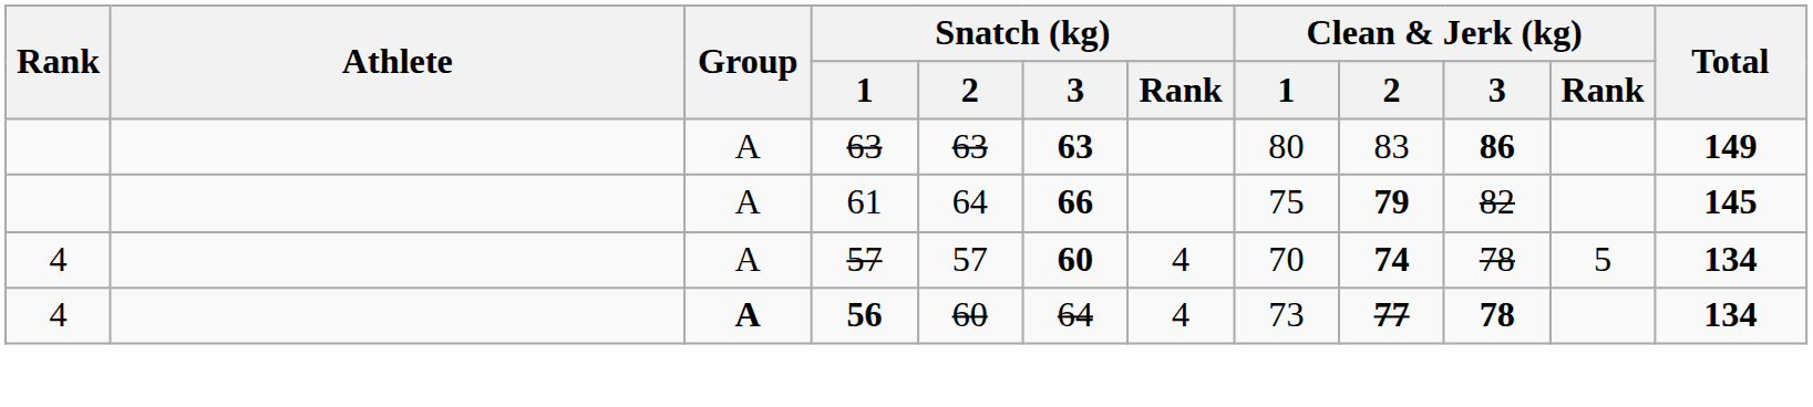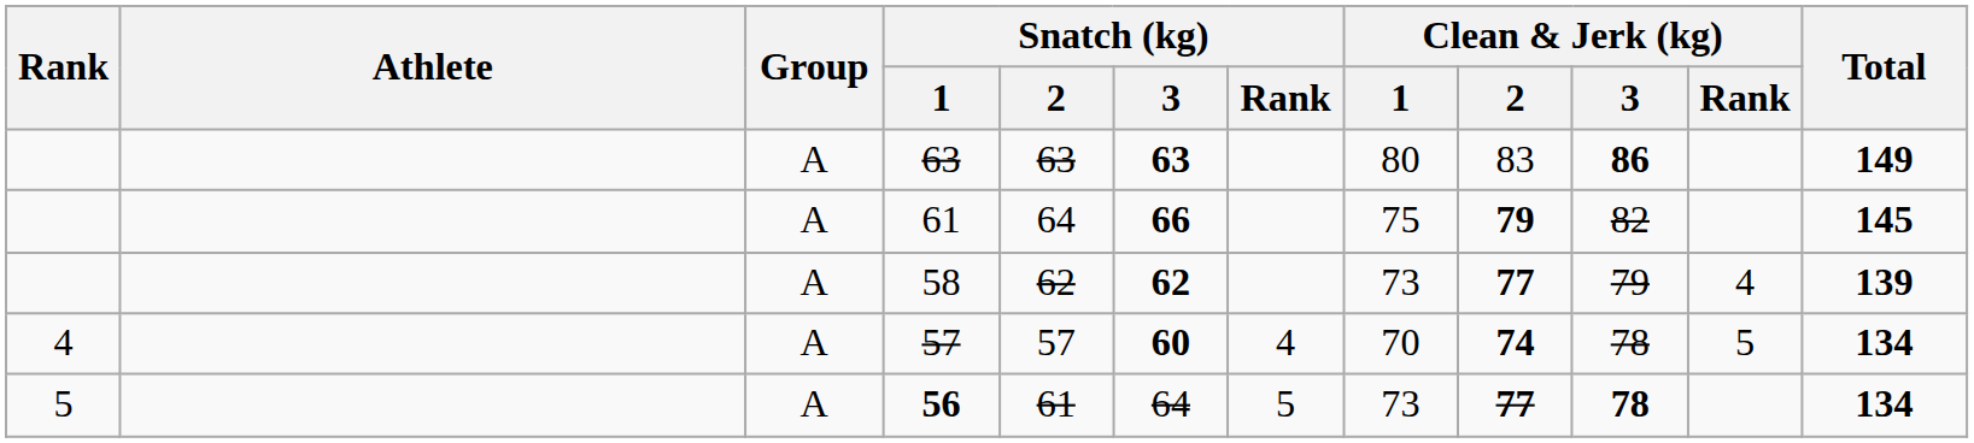+ row: A | 58 | 62 | 62 | 73 | 77 | 79 | 4 | 139
56 | Rank: 4 -> 5
56 | Group: bold -> normal
56 | Snatch (kg) / 2: 60 -> 61
56 | Snatch (kg) / Rank: 4 -> 5
